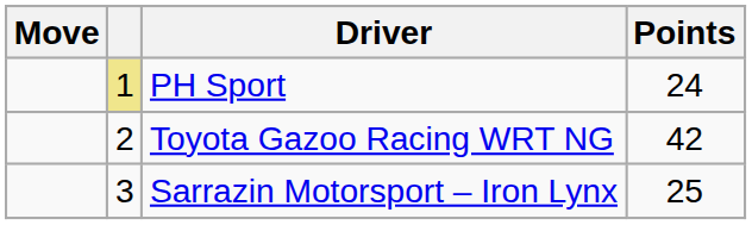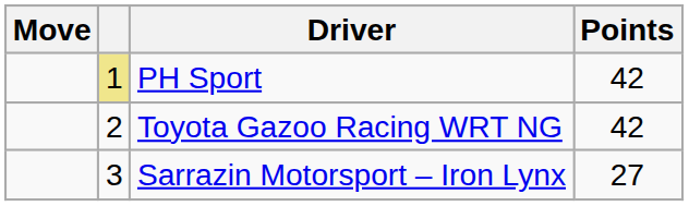PH Sport | Points: 24 -> 42
Sarrazin Motorsport – Iron Lynx | Points: 25 -> 27
